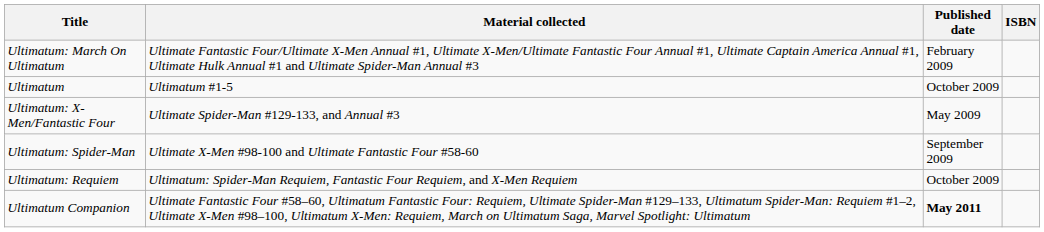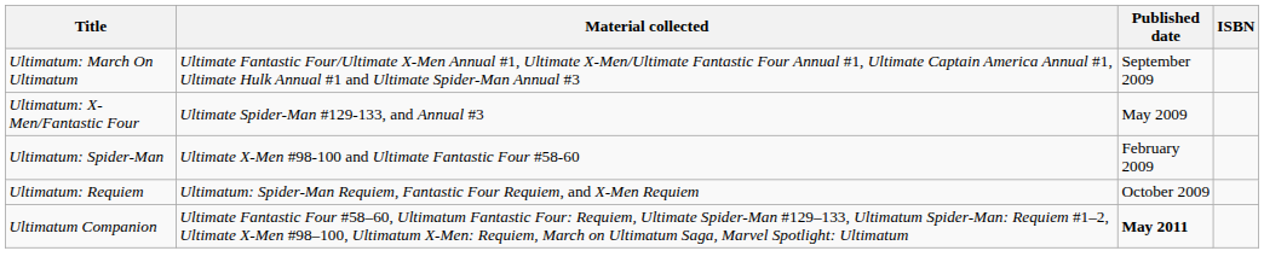Ultimatum: March On Ultimatum | Published date: February 2009 -> September 2009
- row: Ultimatum | Ultimatum #1-5 | October 2009
Ultimatum: Spider-Man | Published date: September 2009 -> February 2009
